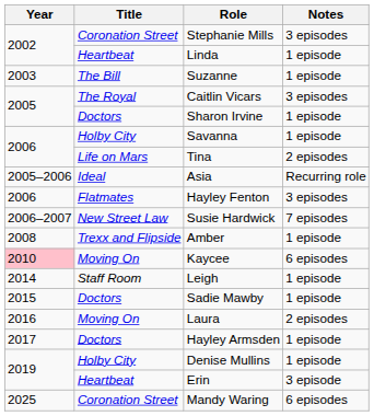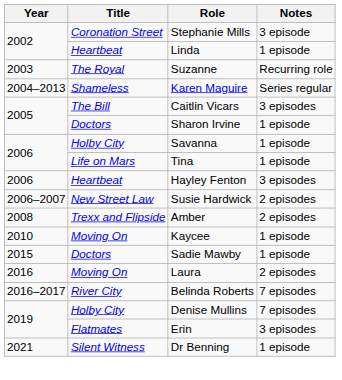Stephanie Mills | Notes: 3 episodes -> 3 episode
Suzanne | Title: The Bill -> The Royal
Suzanne | Notes: 1 episode -> Recurring role
+ row: 2004–2013 | Shameless | Karen Maguire | Series regular
Caitlin Vicars | Title: The Royal -> The Bill
Tina | Notes: 2 episodes -> 1 episode
- row: 2005–2006 | Ideal | Asia | Recurring role
Hayley Fenton | Title: Flatmates -> Heartbeat
Susie Hardwick | Notes: 7 episodes -> 2 episodes
Amber | Notes: 1 episode -> 2 episodes
Kaycee | Year: pink background -> no background
Kaycee | Notes: 6 episodes -> 1 episode
- row: 2014 | Staff Room | Leigh | 1 episode
+ row: 2016–2017 | River City | Belinda Roberts | 7 episodes
- row: 2017 | Doctors | Hayley Armsden | 1 episode
Denise Mullins | Notes: 1 episode -> 7 episodes
Erin | Title: Heartbeat -> Flatmates
Erin | Notes: 3 episode -> 3 episodes
+ row: 2021 | Silent Witness | Dr Benning | 1 episode
- row: 2025 | Coronation Street | Mandy Waring | 6 episodes
